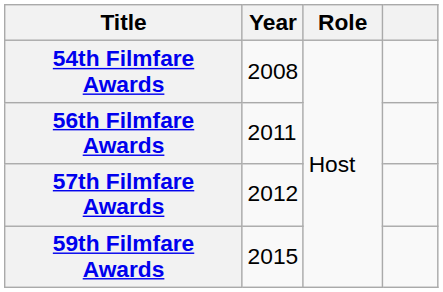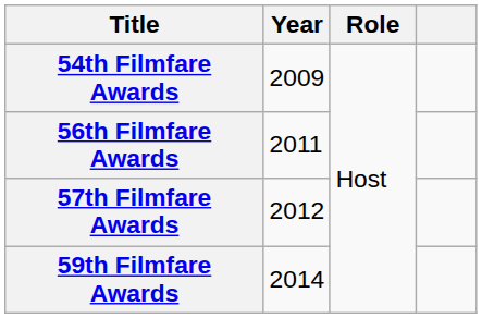54th Filmfare Awards | Year: 2008 -> 2009
59th Filmfare Awards | Year: 2015 -> 2014
